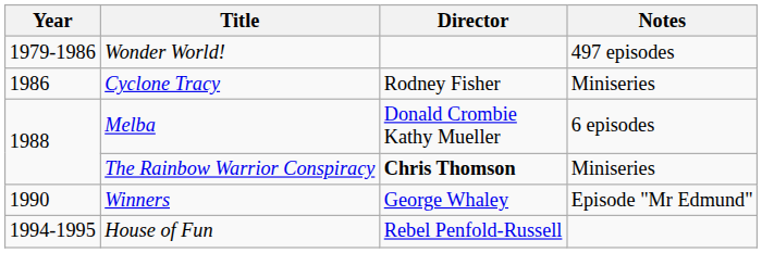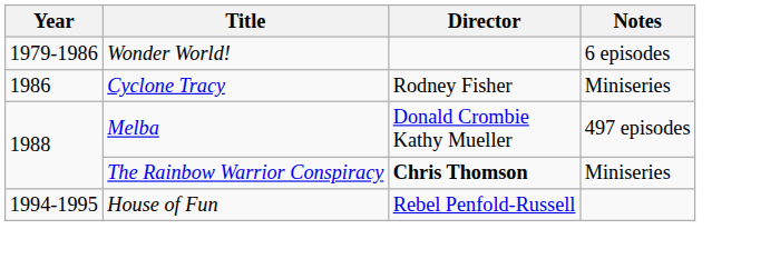Wonder World! | Notes: 497 episodes -> 6 episodes
Melba | Notes: 6 episodes -> 497 episodes
- row: 1990 | Winners | George Whaley | Episode "Mr Edmund"
